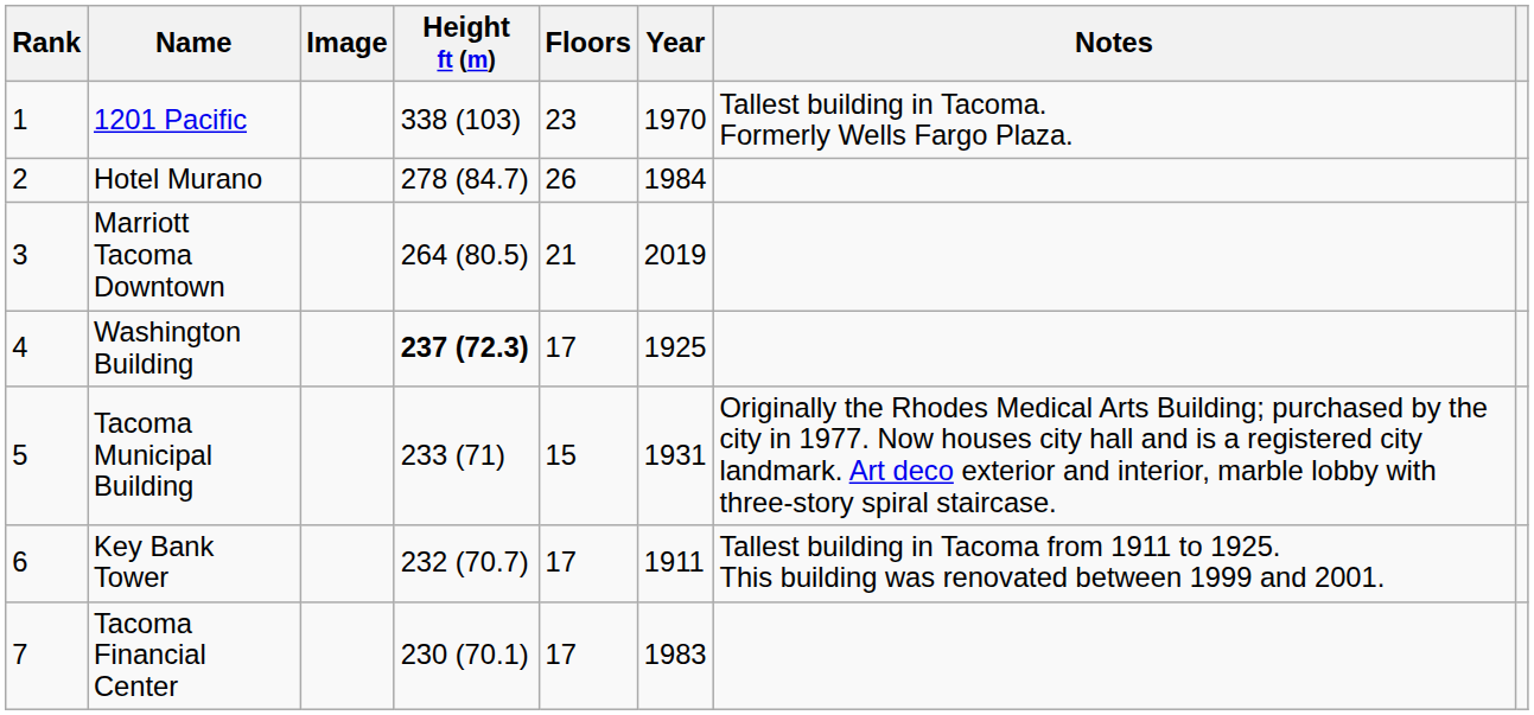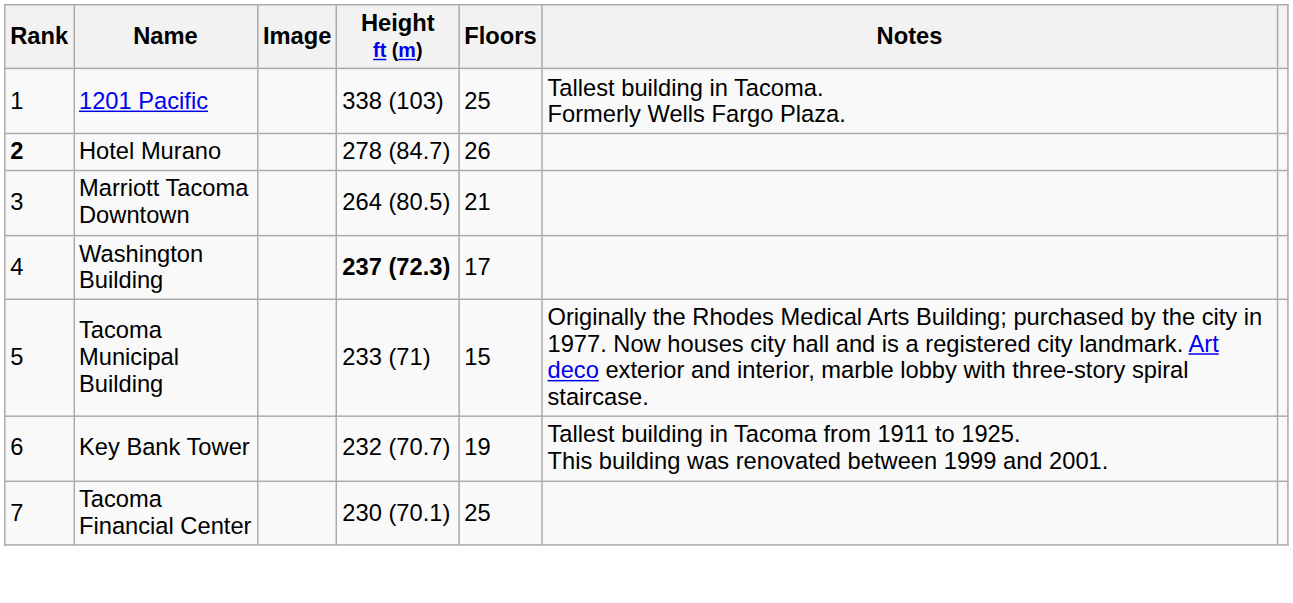- column: Year | 1970 | 1984 | 2019 | 1925 | 1931 | 1911 | 1983
1201 Pacific | Floors: 23 -> 25
Hotel Murano | Rank: normal -> bold
Key Bank Tower | Floors: 17 -> 19
Tacoma Financial Center | Floors: 17 -> 25
